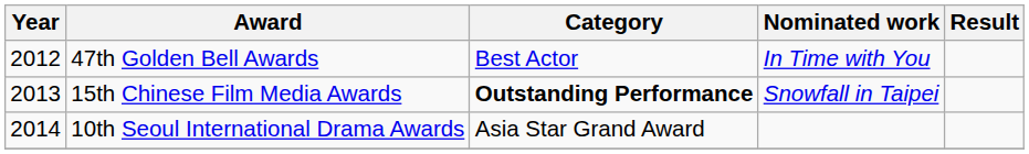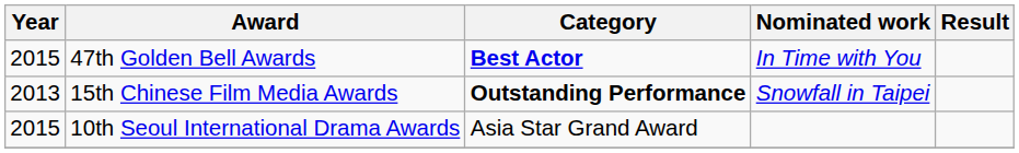47th Golden Bell Awards | Year: 2012 -> 2015
47th Golden Bell Awards | Category: normal -> bold
10th Seoul International Drama Awards | Year: 2014 -> 2015
